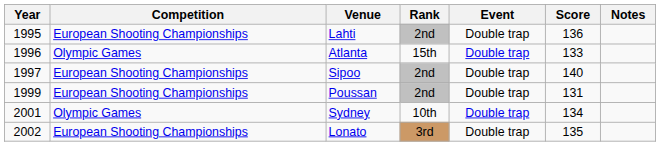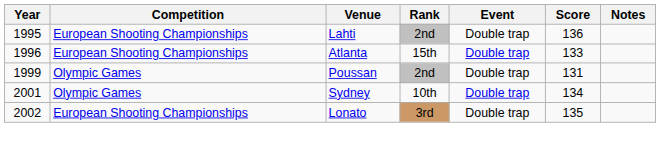Atlanta | Competition: Olympic Games -> European Shooting Championships
- row: 1997 | European Shooting Championships | Sipoo | 2nd | Double trap | 140
Poussan | Competition: European Shooting Championships -> Olympic Games
